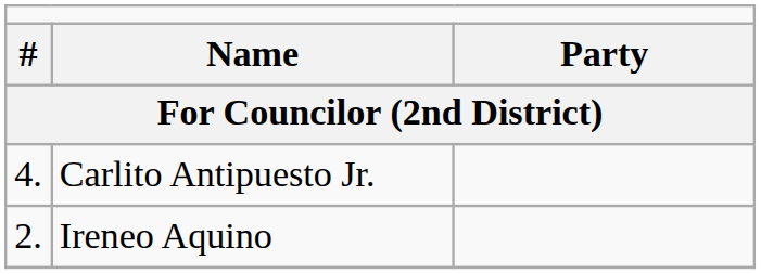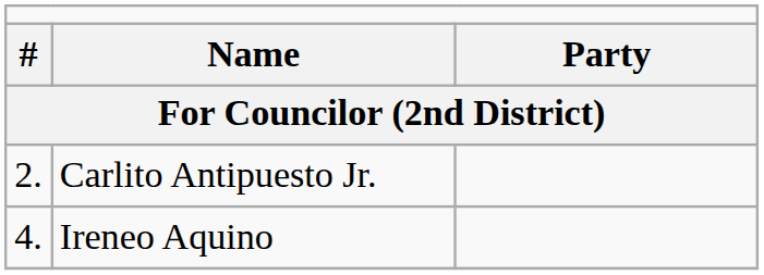Carlito Antipuesto Jr. | column 1: 4. -> 2.
Ireneo Aquino | column 1: 2. -> 4.
